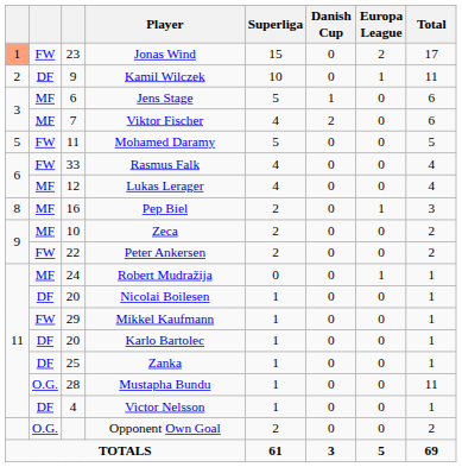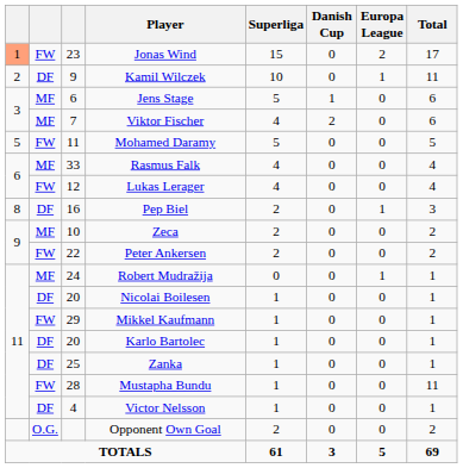Rasmus Falk | column 2: FW -> MF
Lukas Lerager | column 2: MF -> FW
Pep Biel | column 2: MF -> DF
Mustapha Bundu | column 2: O.G. -> FW
